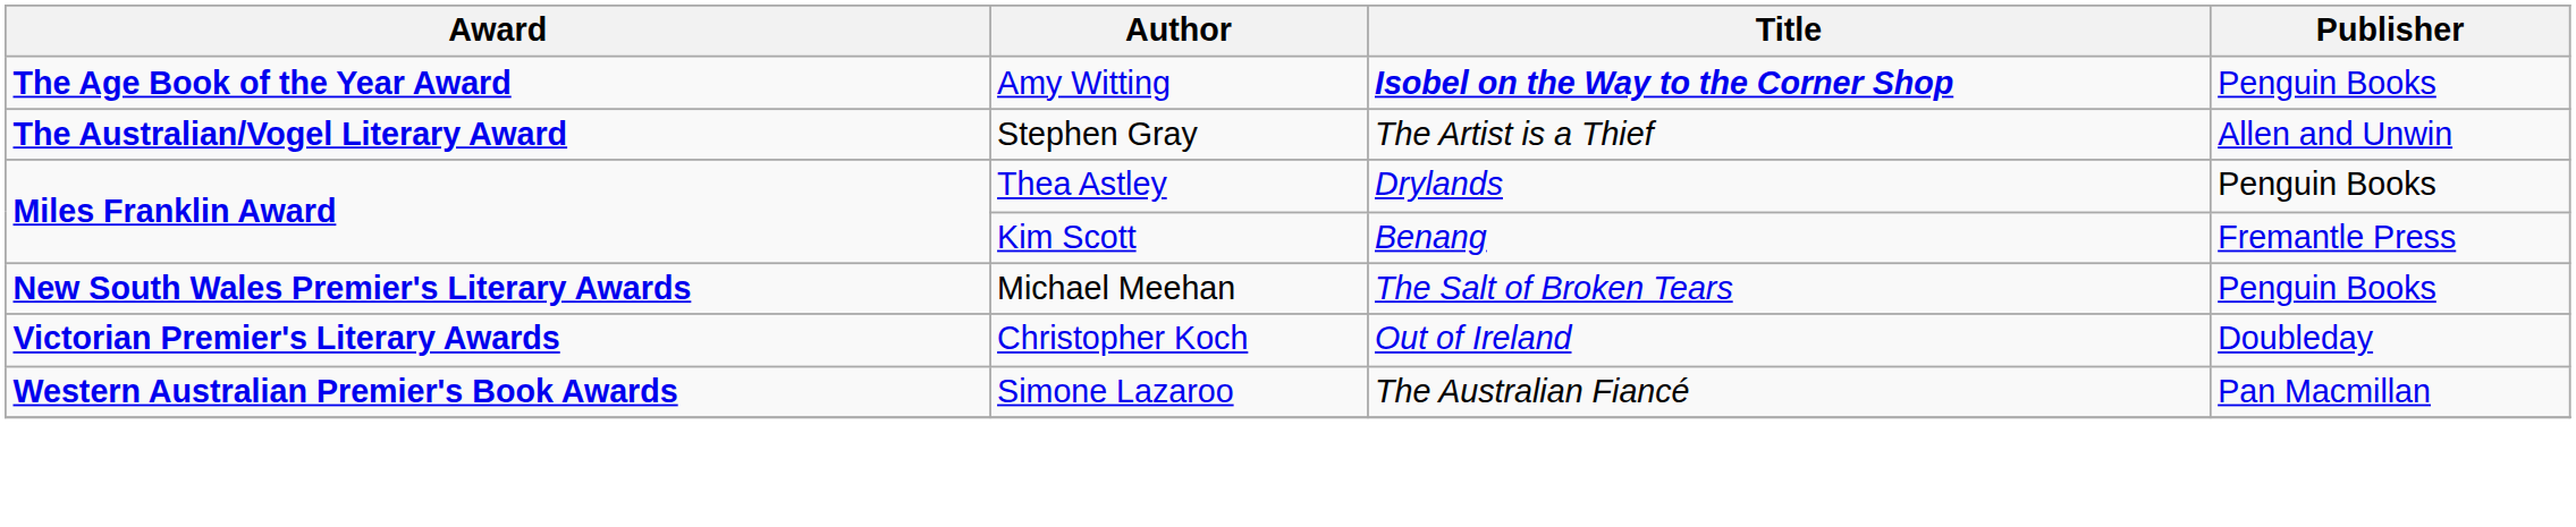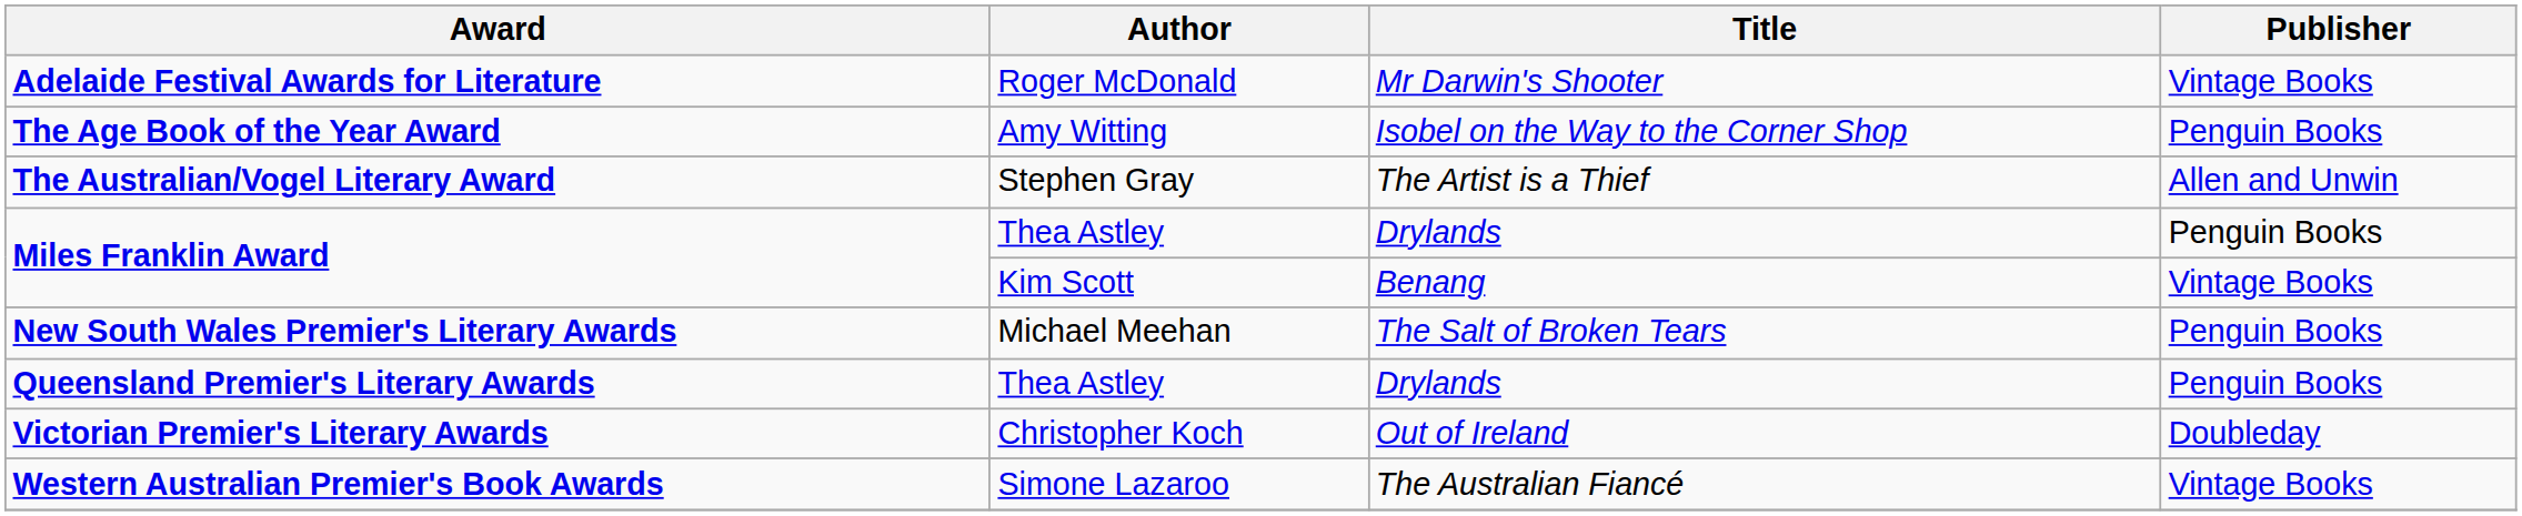+ row: Adelaide Festival Awards for Literature | Roger McDonald | Mr Darwin's Shooter | Vintage Books
The Age Book of the Year Award | Title: bold -> normal
Miles Franklin Award / Kim Scott | Publisher: Fremantle Press -> Vintage Books
+ row: Queensland Premier's Literary Awards | Thea Astley | Drylands | Penguin Books
Western Australian Premier's Book Awards | Publisher: Pan Macmillan -> Vintage Books
